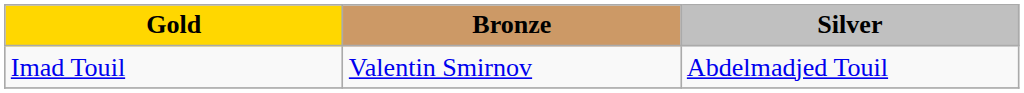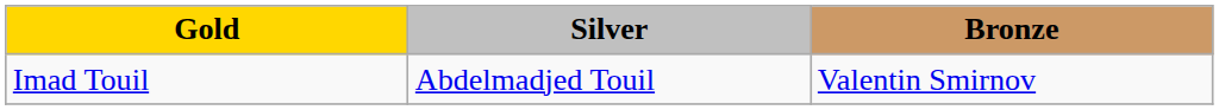columns swapped: Silver <-> Bronze
